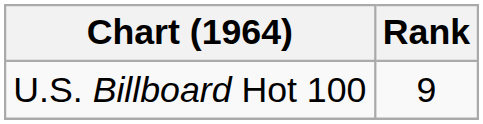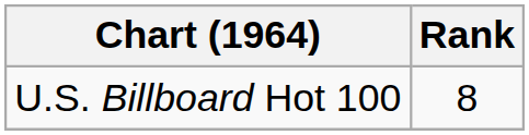U.S. Billboard Hot 100 | Rank: 9 -> 8
